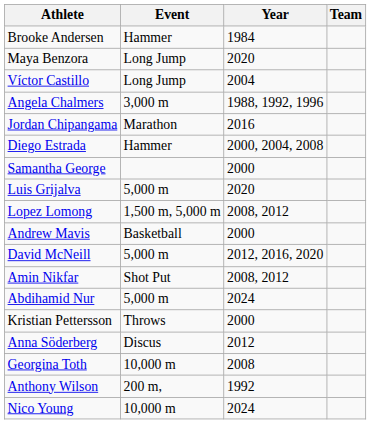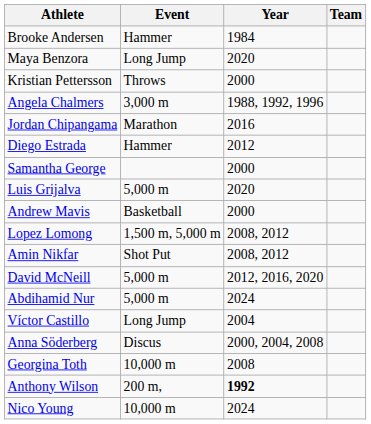rows swapped: Víctor Castillo <-> Kristian Pettersson
Diego Estrada | Year: 2000, 2004, 2008 -> 2012
rows swapped: Lopez Lomong <-> Andrew Mavis
rows swapped: David McNeill <-> Amin Nikfar
Anna Söderberg | Year: 2012 -> 2000, 2004, 2008
Anthony Wilson | Year: normal -> bold
